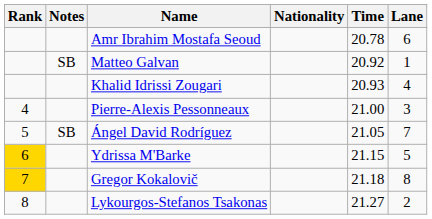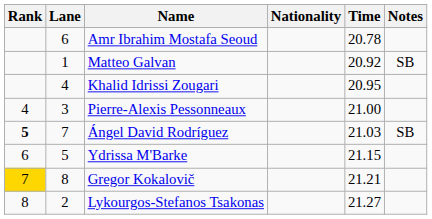columns swapped: Lane <-> Notes
Khalid Idrissi Zougari | Time: 20.93 -> 20.95
Ángel David Rodríguez | Rank: normal -> bold
Ángel David Rodríguez | Time: 21.05 -> 21.03
Ydrissa M'Barke | Rank: gold background -> no background
Gregor Kokalovič | Time: 21.18 -> 21.21
